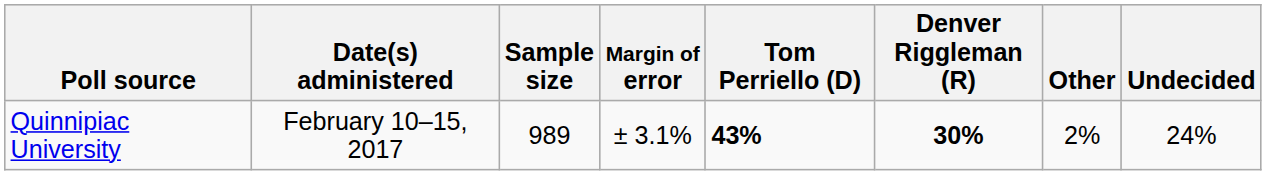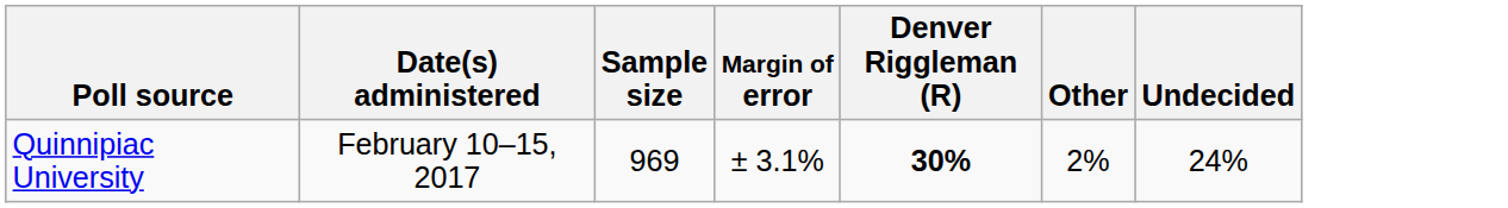- column: Tom Perriello (D) | 43%
Quinnipiac University | Sample size: 989 -> 969
